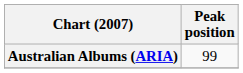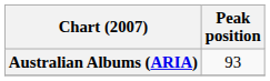Australian Albums (ARIA) | Peak position: 99 -> 93
